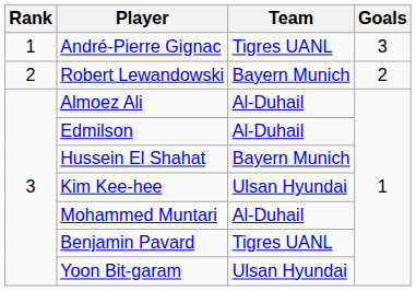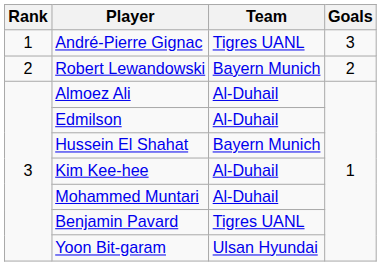Kim Kee-hee | Team: Ulsan Hyundai -> Al-Duhail
